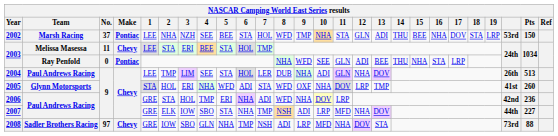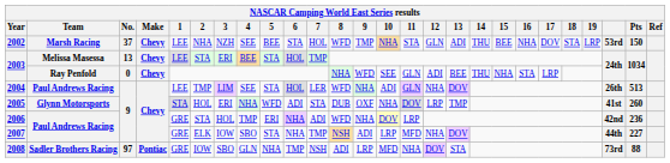2002 | Make: Pontiac -> Chevy
2003 / Melissa Masessa | No.: 11 -> 13
2003 / Ray Penfold | Make: Pontiac -> Chevy
2004 | 8: DUB -> WFD
2005 | 8: WFD -> DUB
2008 | Make: Chevy -> Pontiac
